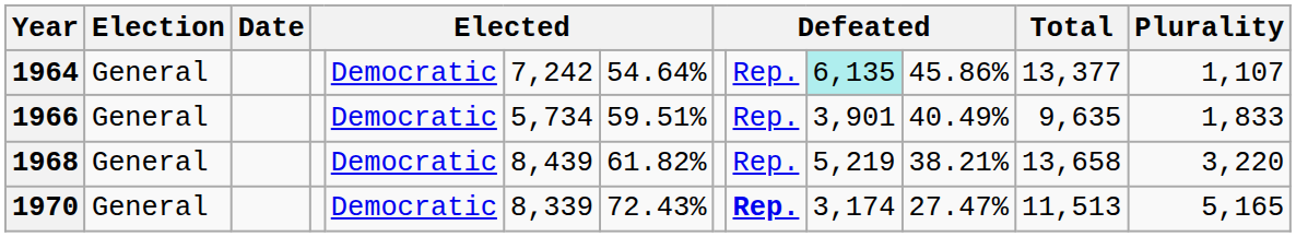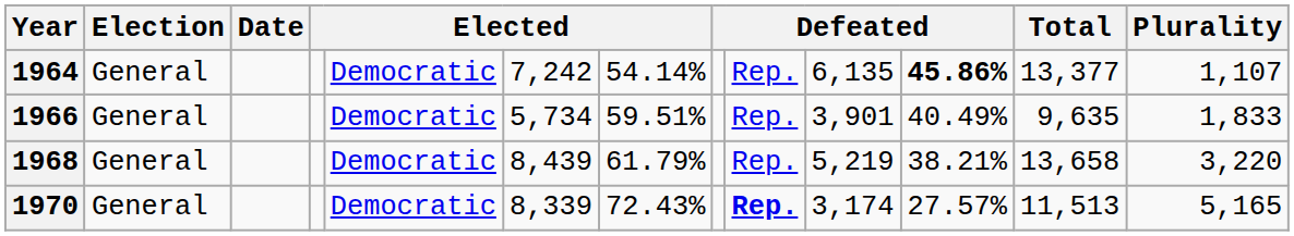1964 | column 7: 54.64% -> 54.14%
1964 | column 10: paleturquoise background -> no background
1964 | column 11: normal -> bold
1968 | column 7: 61.82% -> 61.79%
1970 | column 11: 27.47% -> 27.57%
